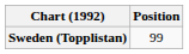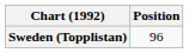Sweden (Topplistan) | Position: 99 -> 96
